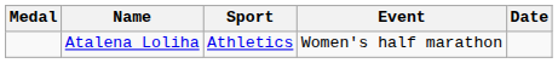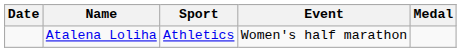columns swapped: Medal <-> Date
